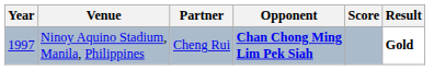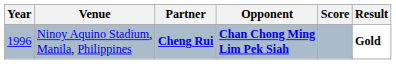Ninoy Aquino Stadium, Manila, Philippines | Year: 1997 -> 1996
Ninoy Aquino Stadium, Manila, Philippines | Partner: normal -> bold
